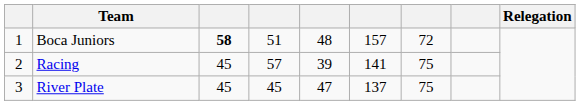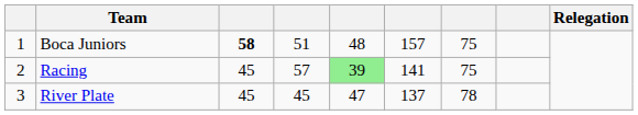Boca Juniors | column 7: 72 -> 75
Racing | column 5: no background -> lightgreen background
River Plate | column 7: 75 -> 78
